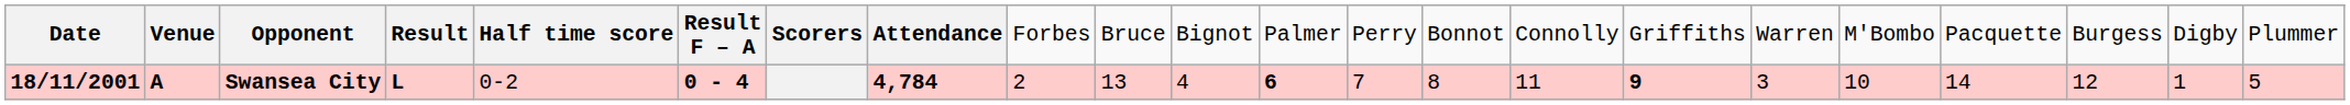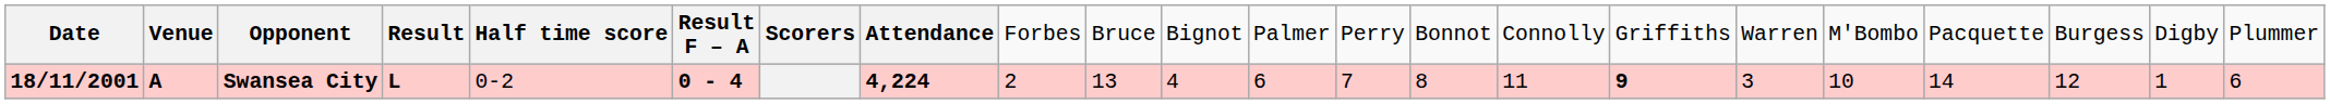Swansea City | column 8: 4,784 -> 4,224
Swansea City | column 12: bold -> normal
Swansea City | column 22: 5 -> 6
